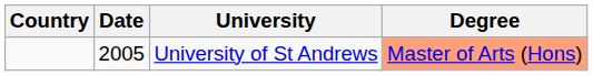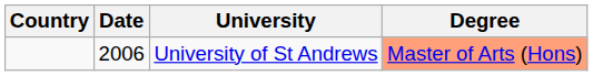University of St Andrews | Date: 2005 -> 2006
